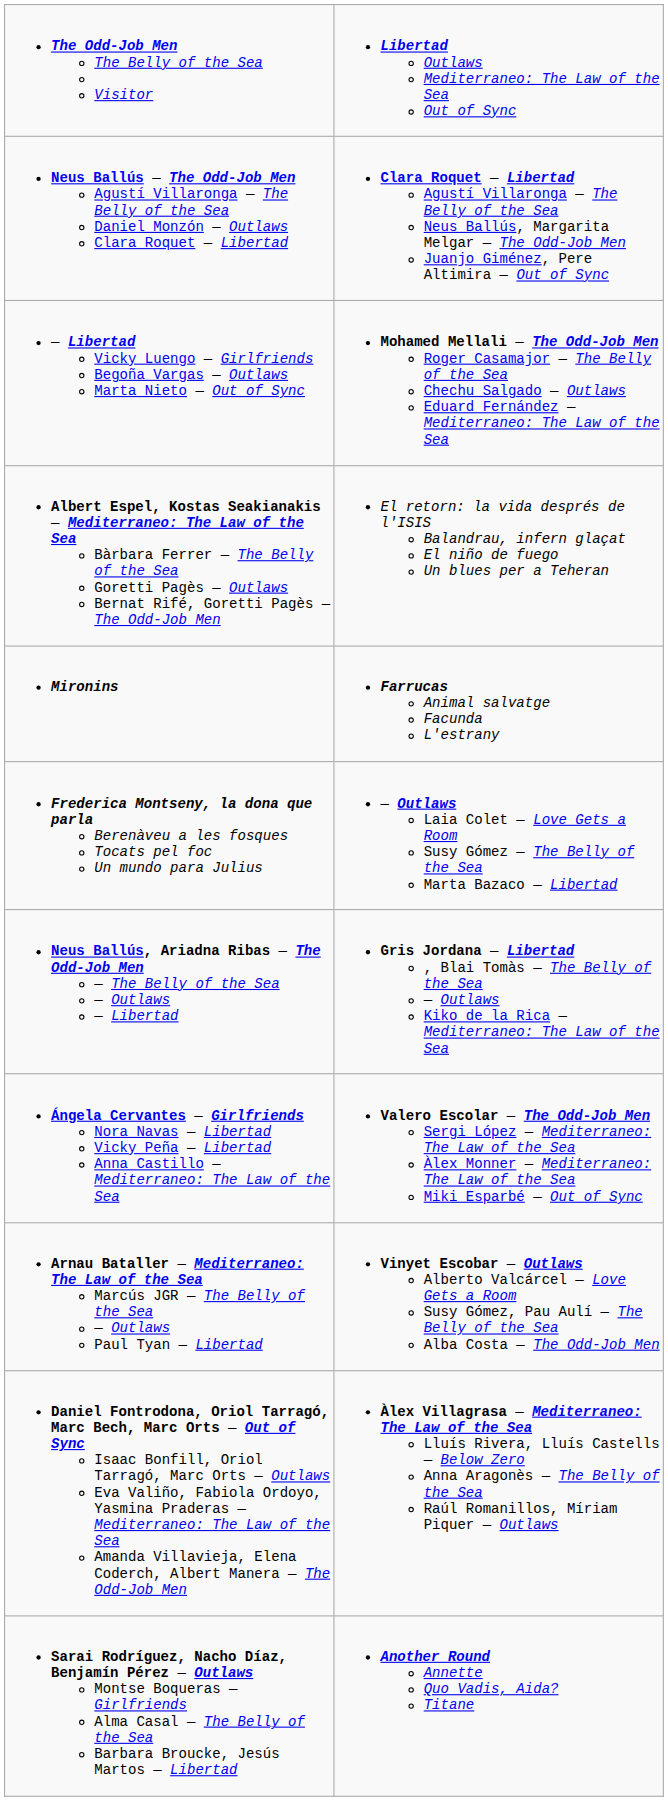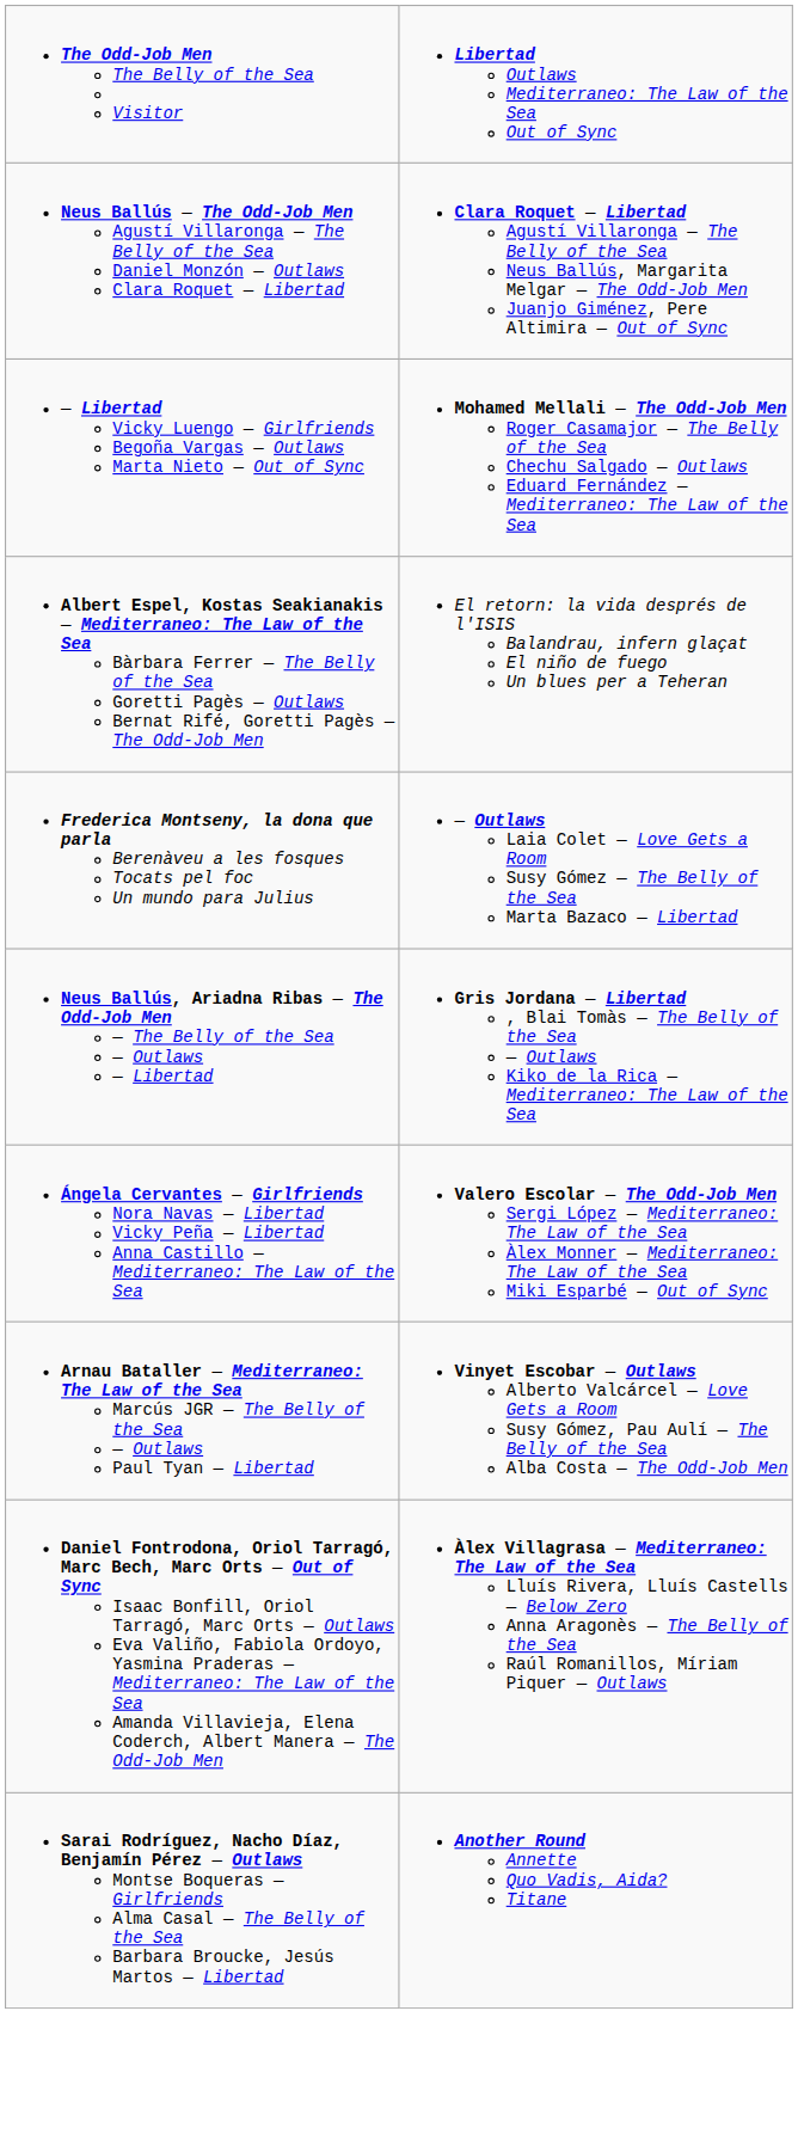- row: Mironins | Farrucas Animal salvatge Facunda L'estrany
